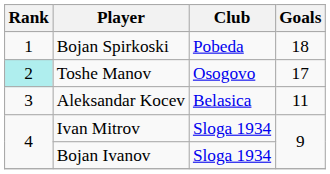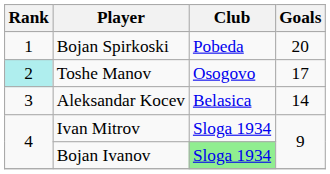Bojan Spirkoski | Goals: 18 -> 20
Aleksandar Kocev | Goals: 11 -> 14
Bojan Ivanov | Club: no background -> lightgreen background
